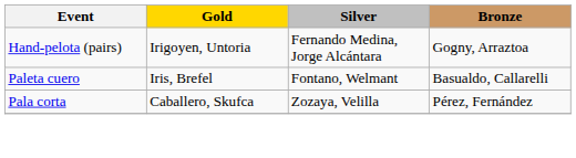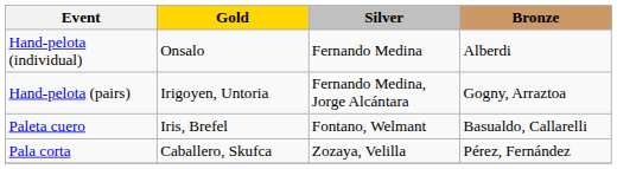+ row: Hand-pelota (individual) | Onsalo | Fernando Medina | Alberdi
